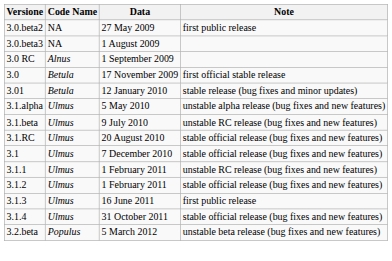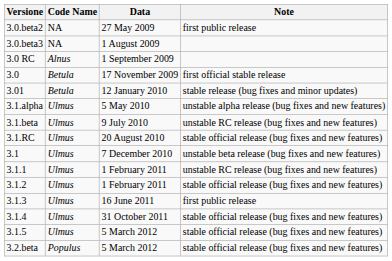3.1 | Note: stable official release (bug fixes and new features) -> unstable beta release (bug fixes and new features)
+ row: 3.1.5 | Ulmus | 5 March 2012 | stable official release (bug fixes and new features)
3.2.beta | Note: unstable beta release (bug fixes and new features) -> stable official release (bug fixes and new features)
